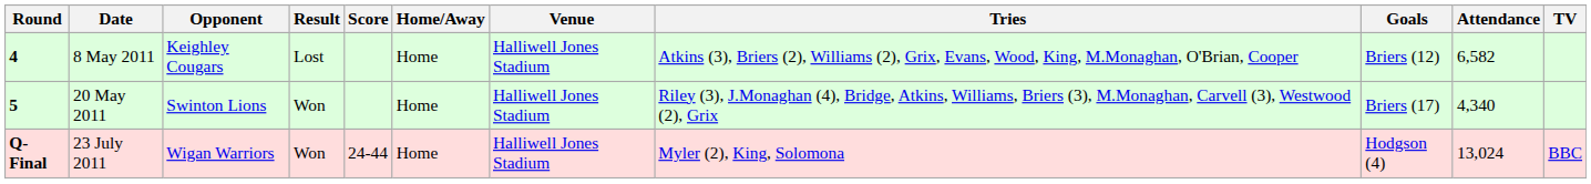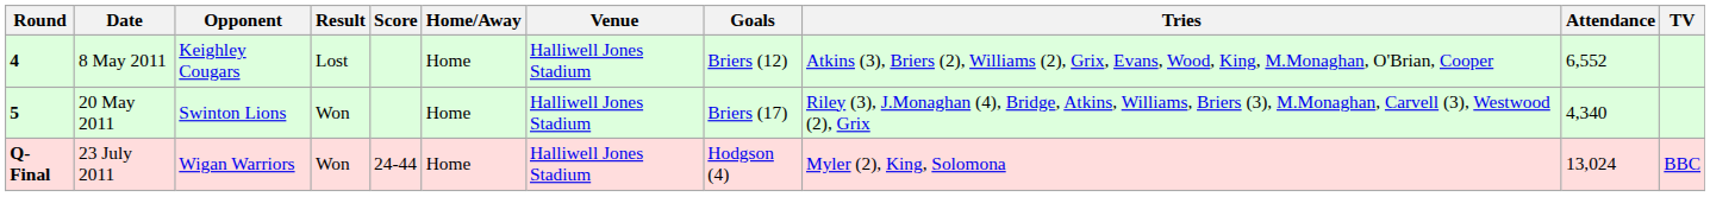columns swapped: Tries <-> Goals
8 May 2011 | Attendance: 6,582 -> 6,552
